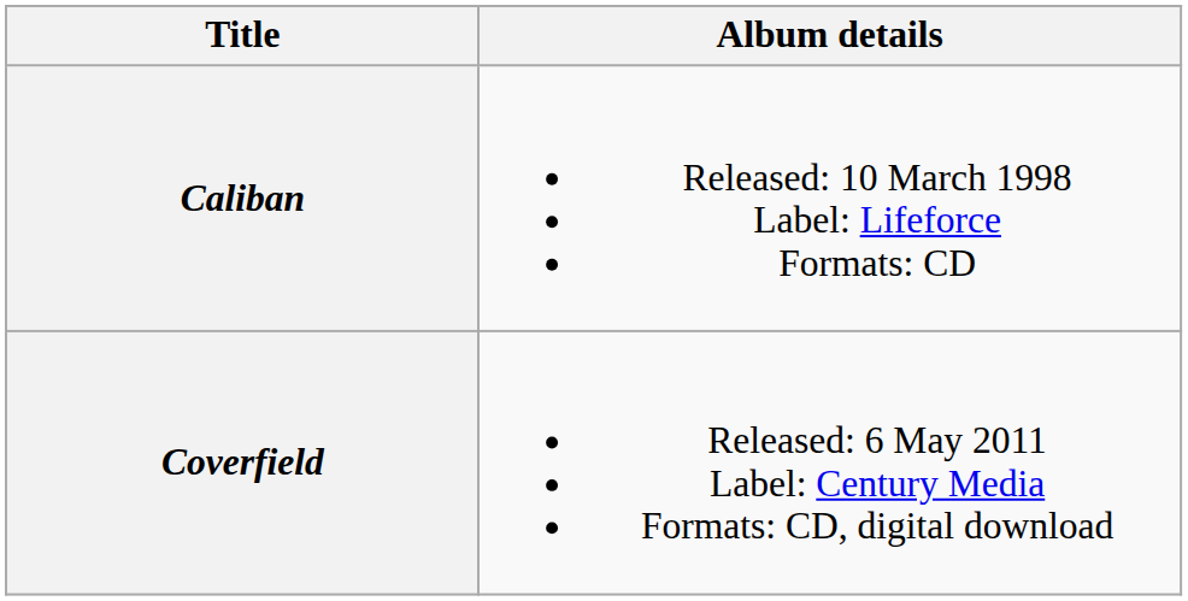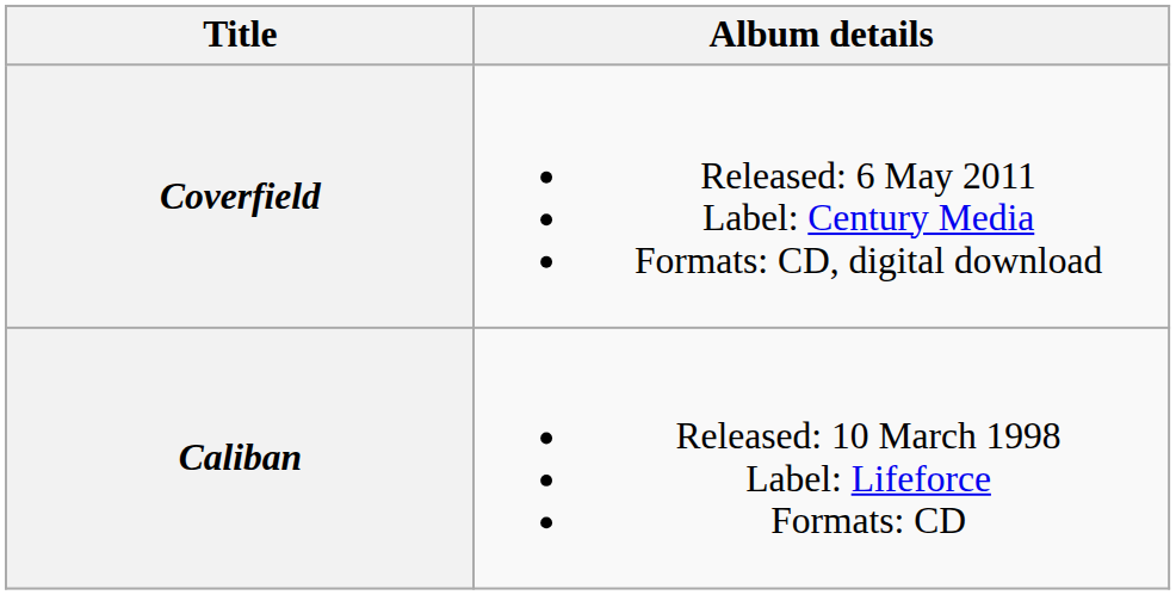rows swapped: Caliban <-> Coverfield
